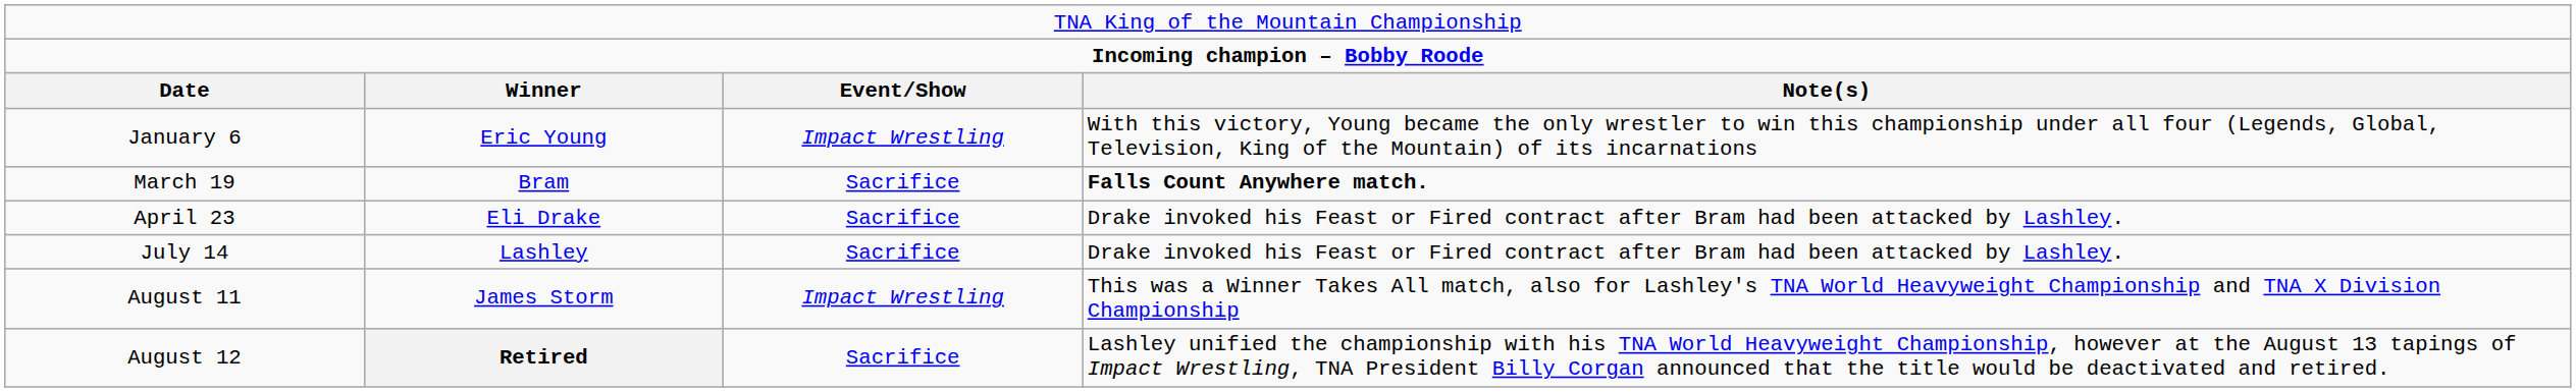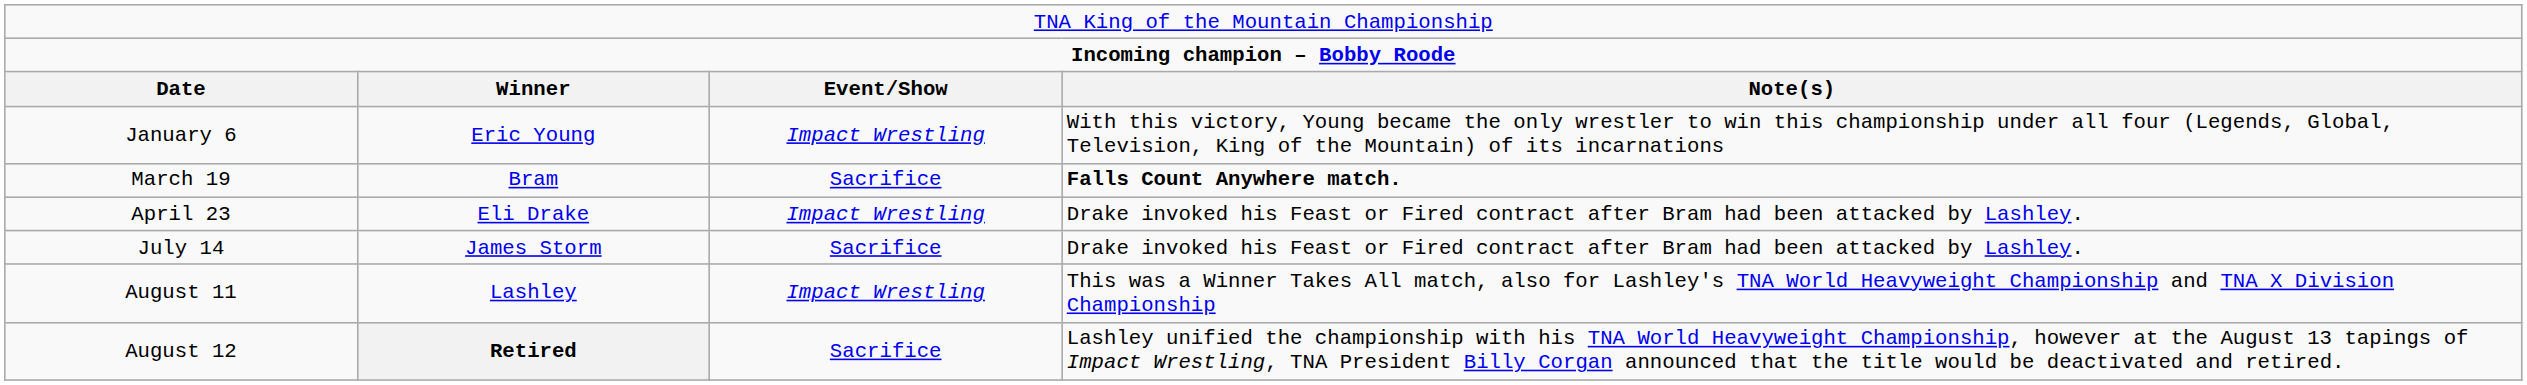April 23 | column 3: Sacrifice -> Impact Wrestling
July 14 | column 2: Lashley -> James Storm
August 11 | column 2: James Storm -> Lashley
